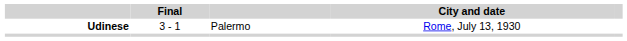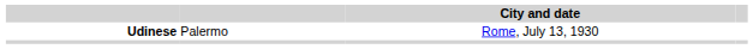- column: Final | 3 - 1
